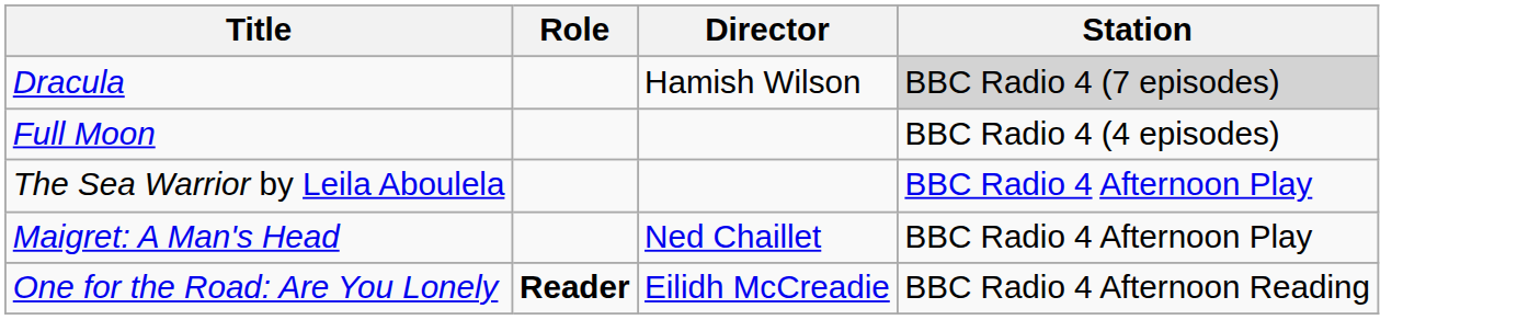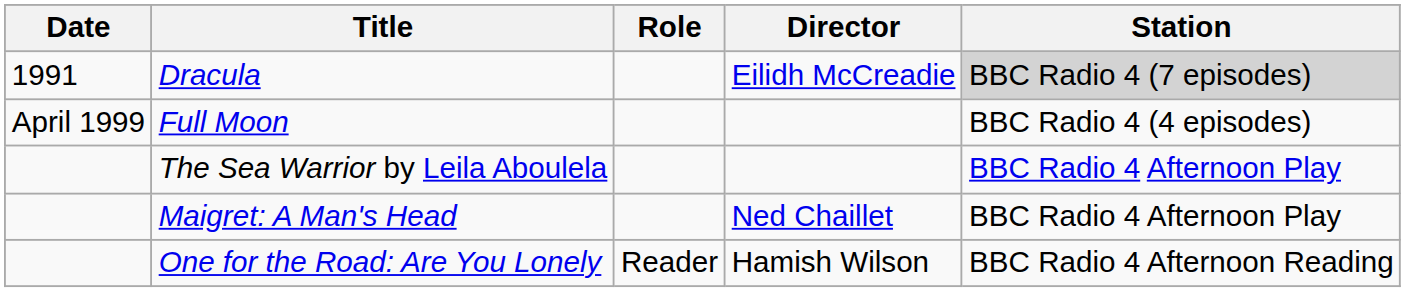+ column: Date | 1991 | April 1999
Dracula | Director: Hamish Wilson -> Eilidh McCreadie
One for the Road: Are You Lonely | Role: bold -> normal
One for the Road: Are You Lonely | Director: Eilidh McCreadie -> Hamish Wilson
